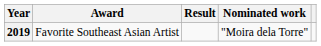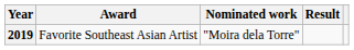columns swapped: Nominated work <-> Result
